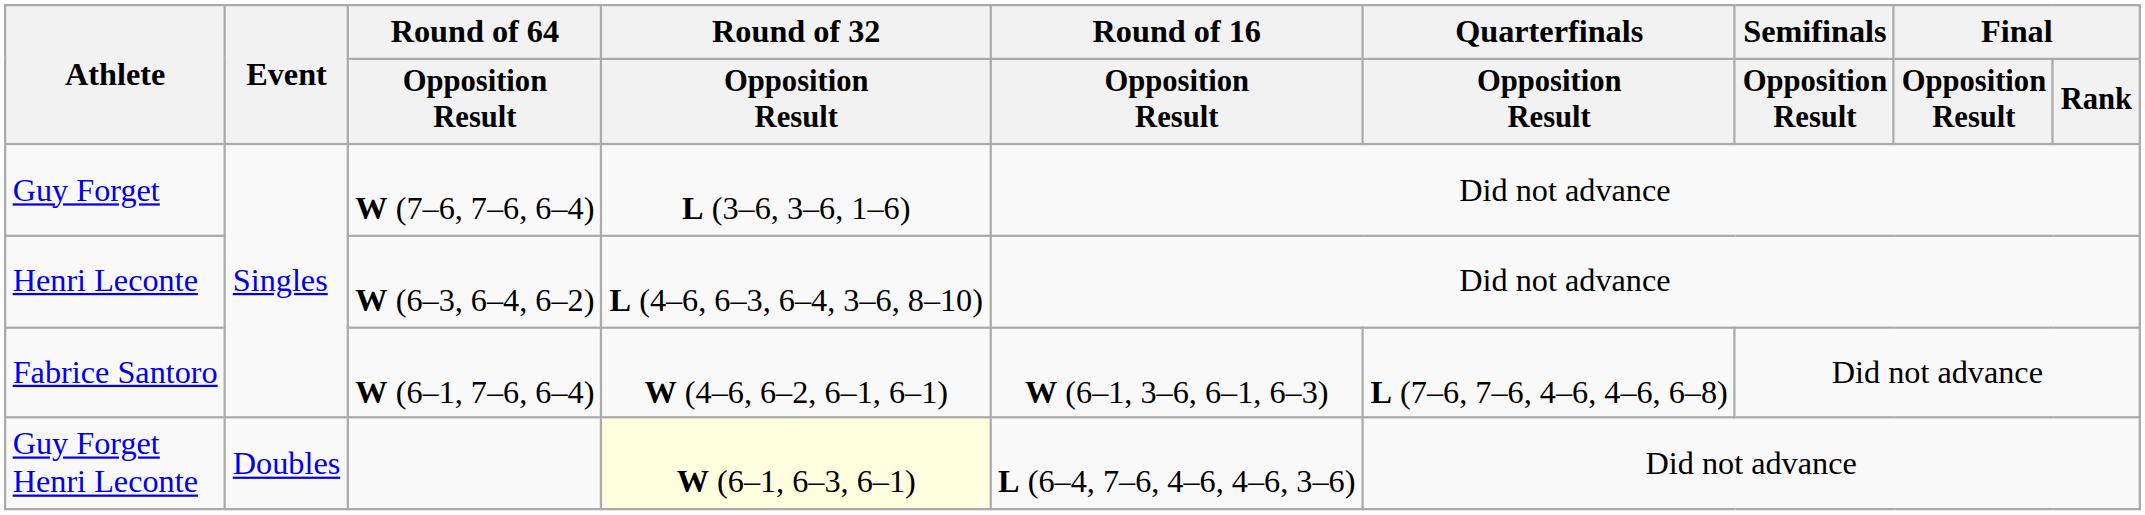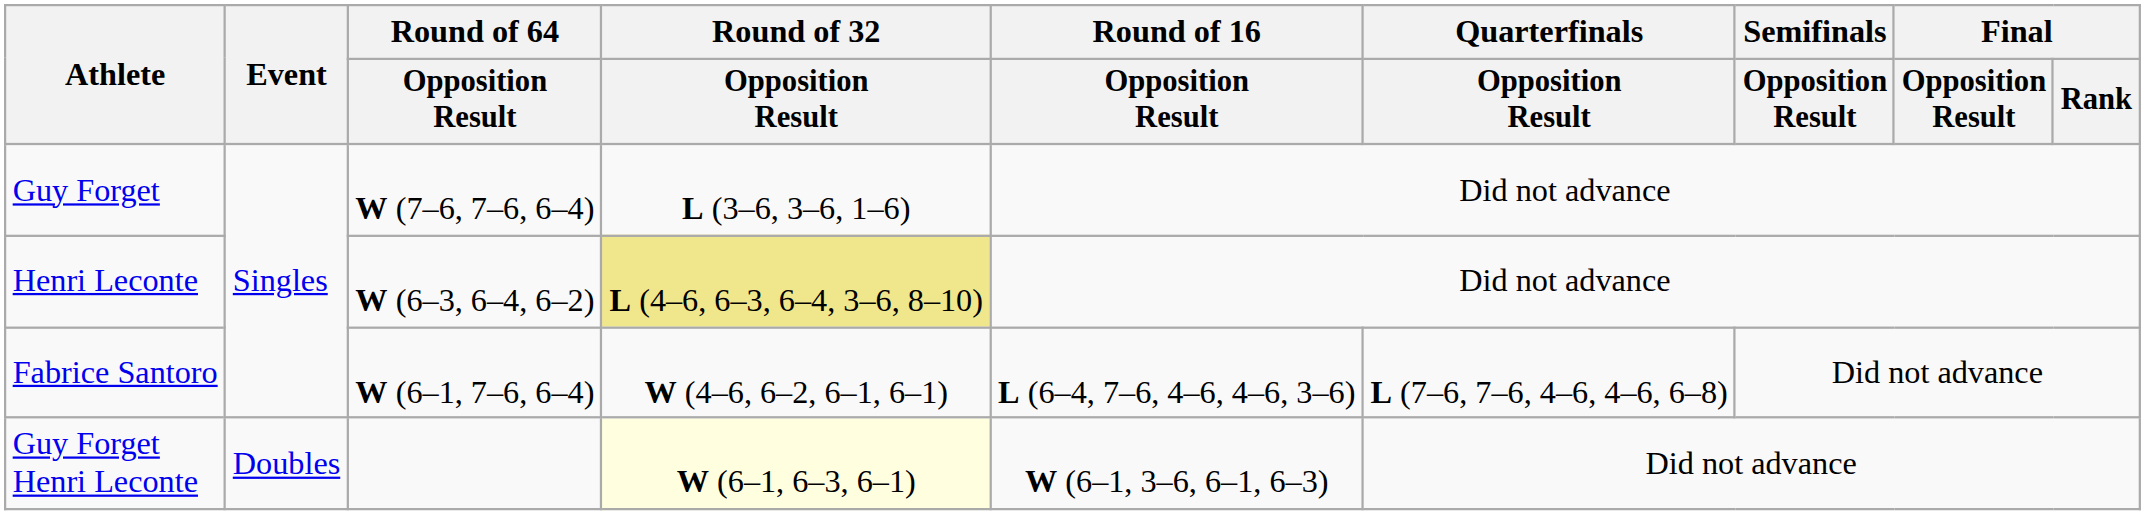Henri Leconte | Round of 32 / Opposition Result: no background -> khaki background
Fabrice Santoro | Round of 16 / Opposition Result: W (6–1, 3–6, 6–1, 6–3) -> L (6–4, 7–6, 4–6, 4–6, 3–6)
Guy Forget Henri Leconte | Round of 16 / Opposition Result: L (6–4, 7–6, 4–6, 4–6, 3–6) -> W (6–1, 3–6, 6–1, 6–3)
